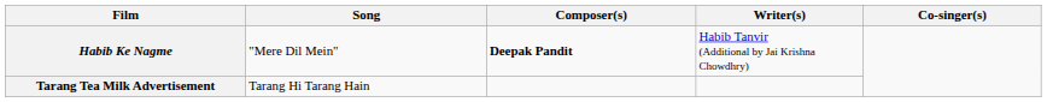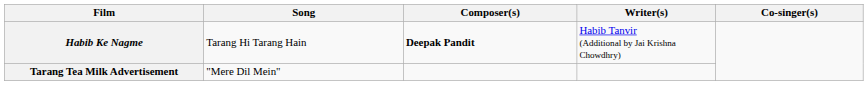Habib Ke Nagme | Song: "Mere Dil Mein" -> Tarang Hi Tarang Hain
Tarang Tea Milk Advertisement | Song: Tarang Hi Tarang Hain -> "Mere Dil Mein"
